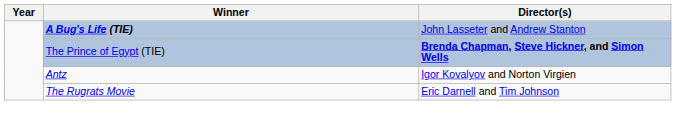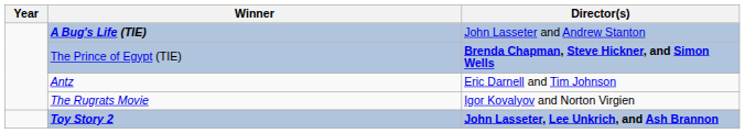Antz | Director(s): Igor Kovalyov and Norton Virgien -> Eric Darnell and Tim Johnson
The Rugrats Movie | Director(s): Eric Darnell and Tim Johnson -> Igor Kovalyov and Norton Virgien
+ row: Toy Story 2 | John Lasseter, Lee Unkrich, and Ash Brannon
